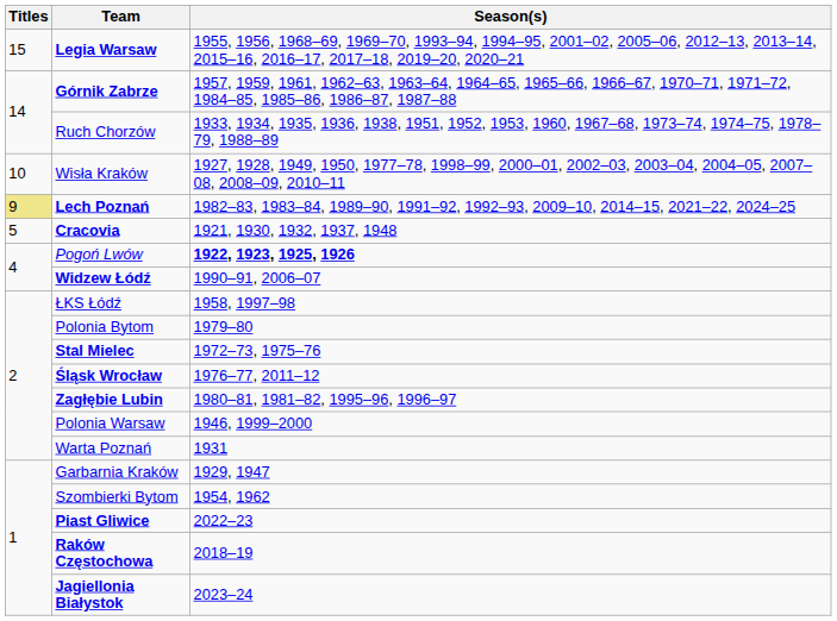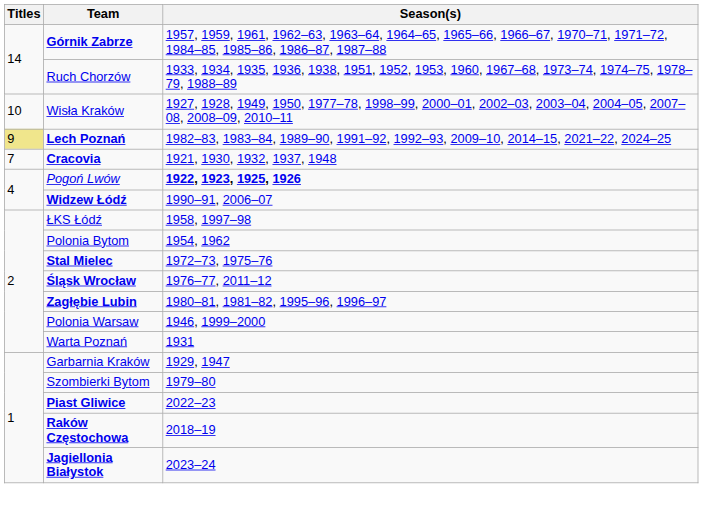- row: 15 | Legia Warsaw | 1955, 1956, 1968–69, 1969–70, 1993–94, 1994–95, 2001–02, 2005–06, 2012–13, 2013–14, 2015–16, 2016–17, 2017–18, 2019–20, 2020–21
Cracovia | Titles: 5 -> 7
Polonia Bytom | Season(s): 1979–80 -> 1954, 1962
Szombierki Bytom | Season(s): 1954, 1962 -> 1979–80
